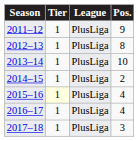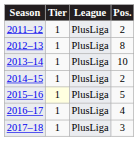2011–12 | Pos.: 9 -> 2
2015–16 | Pos.: 4 -> 5
